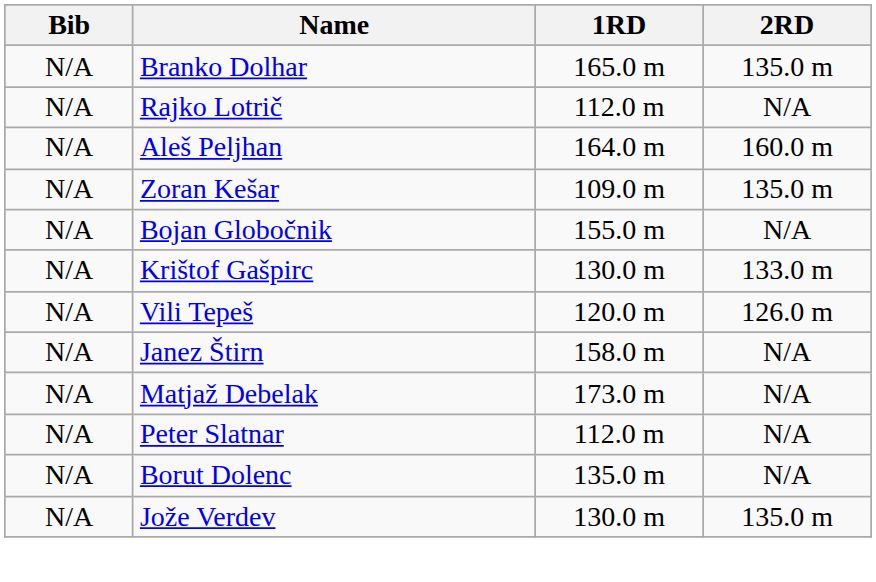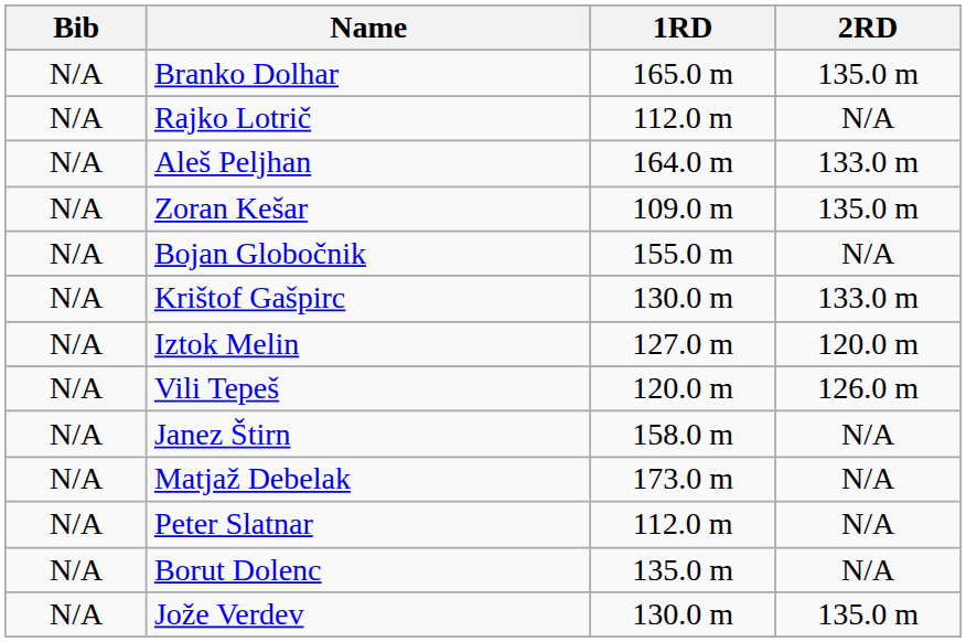Aleš Peljhan | 2RD: 160.0 m -> 133.0 m
+ row: N/A | Iztok Melin | 127.0 m | 120.0 m
